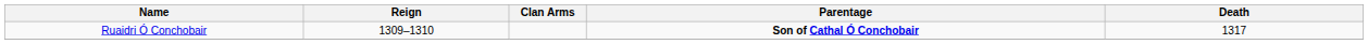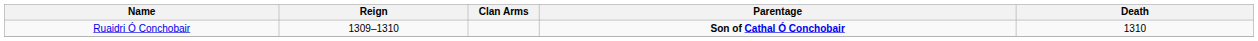Ruaidri Ó Conchobair | Death: 1317 -> 1310
